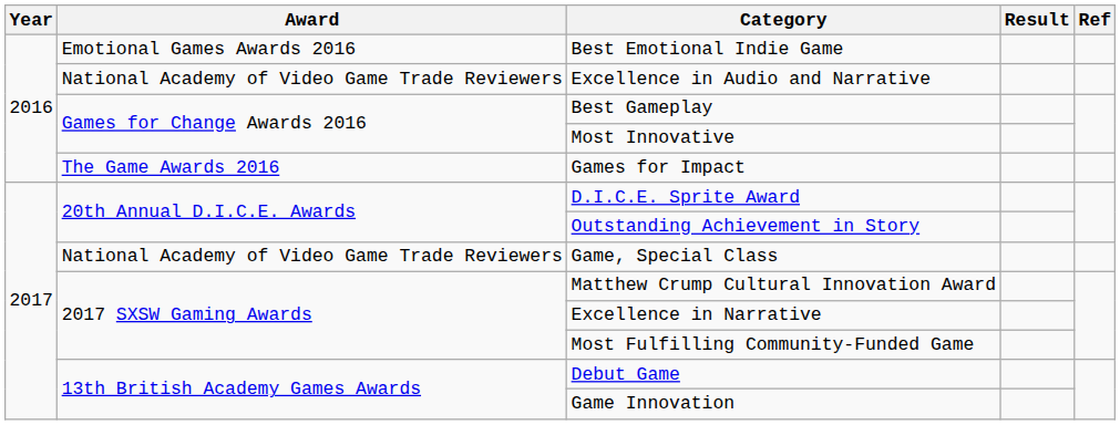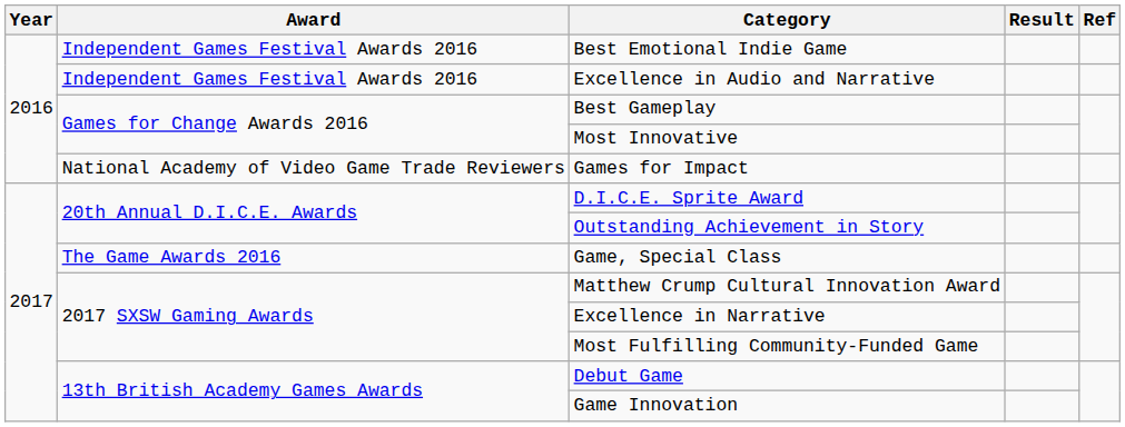Best Emotional Indie Game | Award: Emotional Games Awards 2016 -> Independent Games Festival Awards 2016
Excellence in Audio and Narrative | Award: National Academy of Video Game Trade Reviewers -> Independent Games Festival Awards 2016
Games for Impact | Award: The Game Awards 2016 -> National Academy of Video Game Trade Reviewers
Game, Special Class | Award: National Academy of Video Game Trade Reviewers -> The Game Awards 2016
